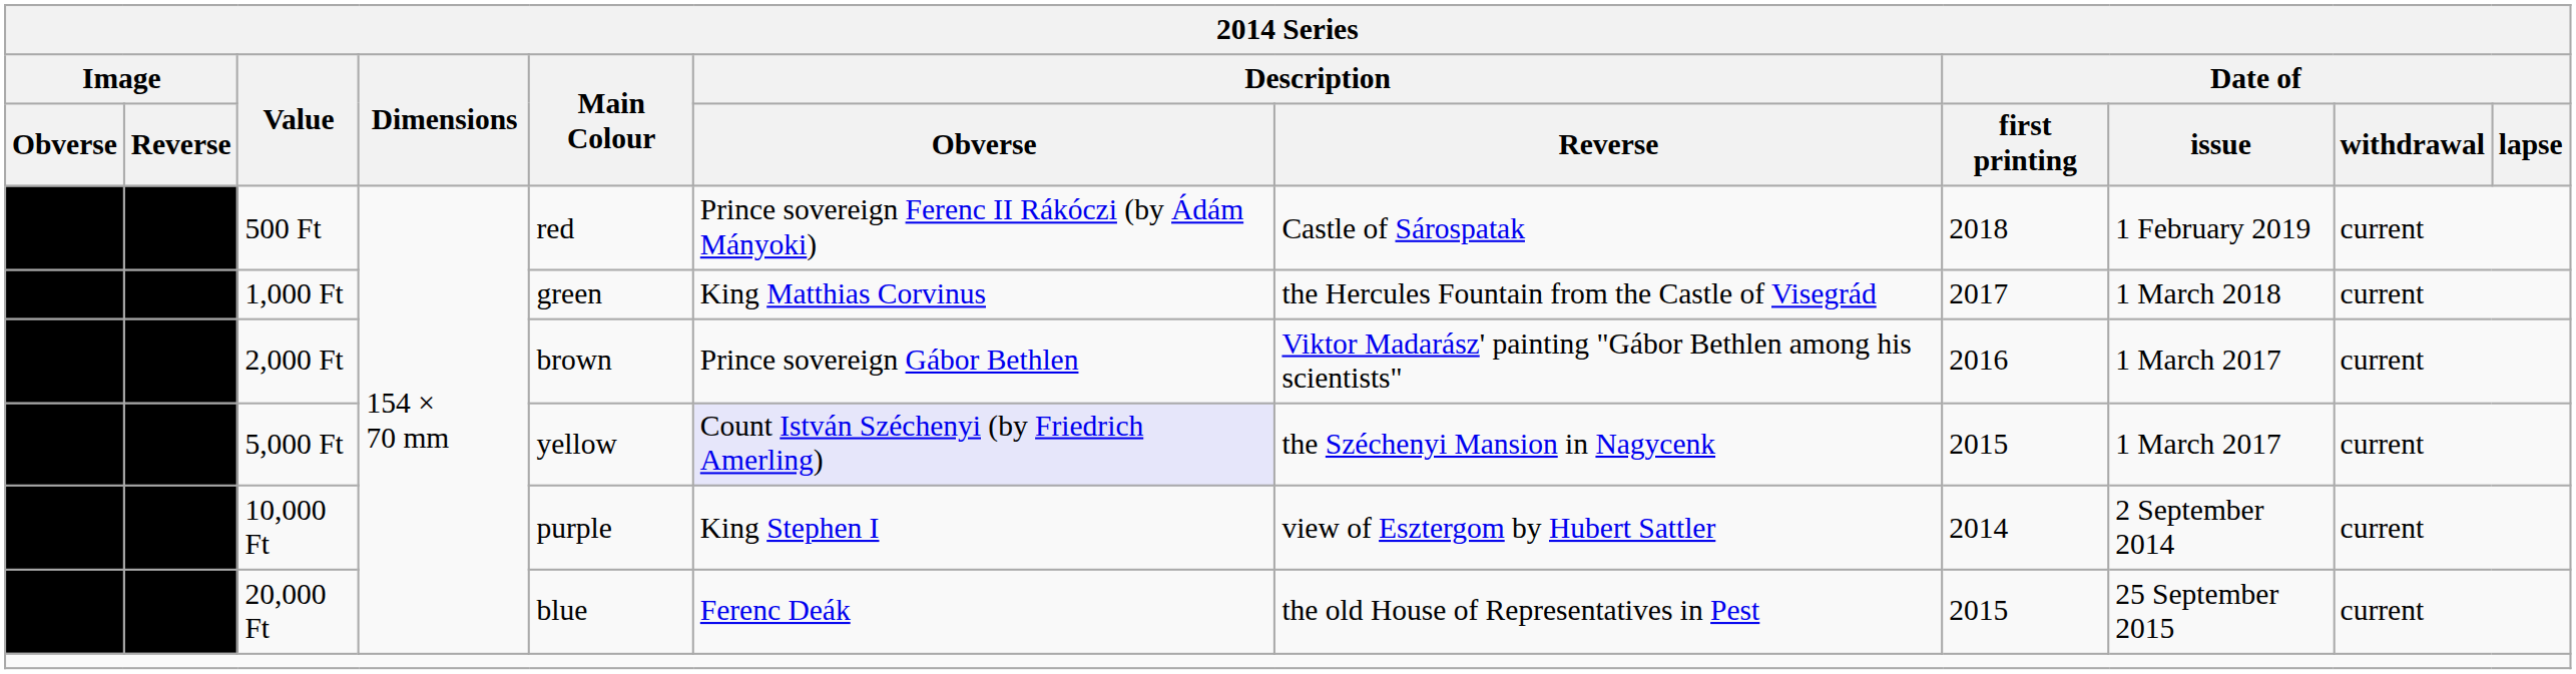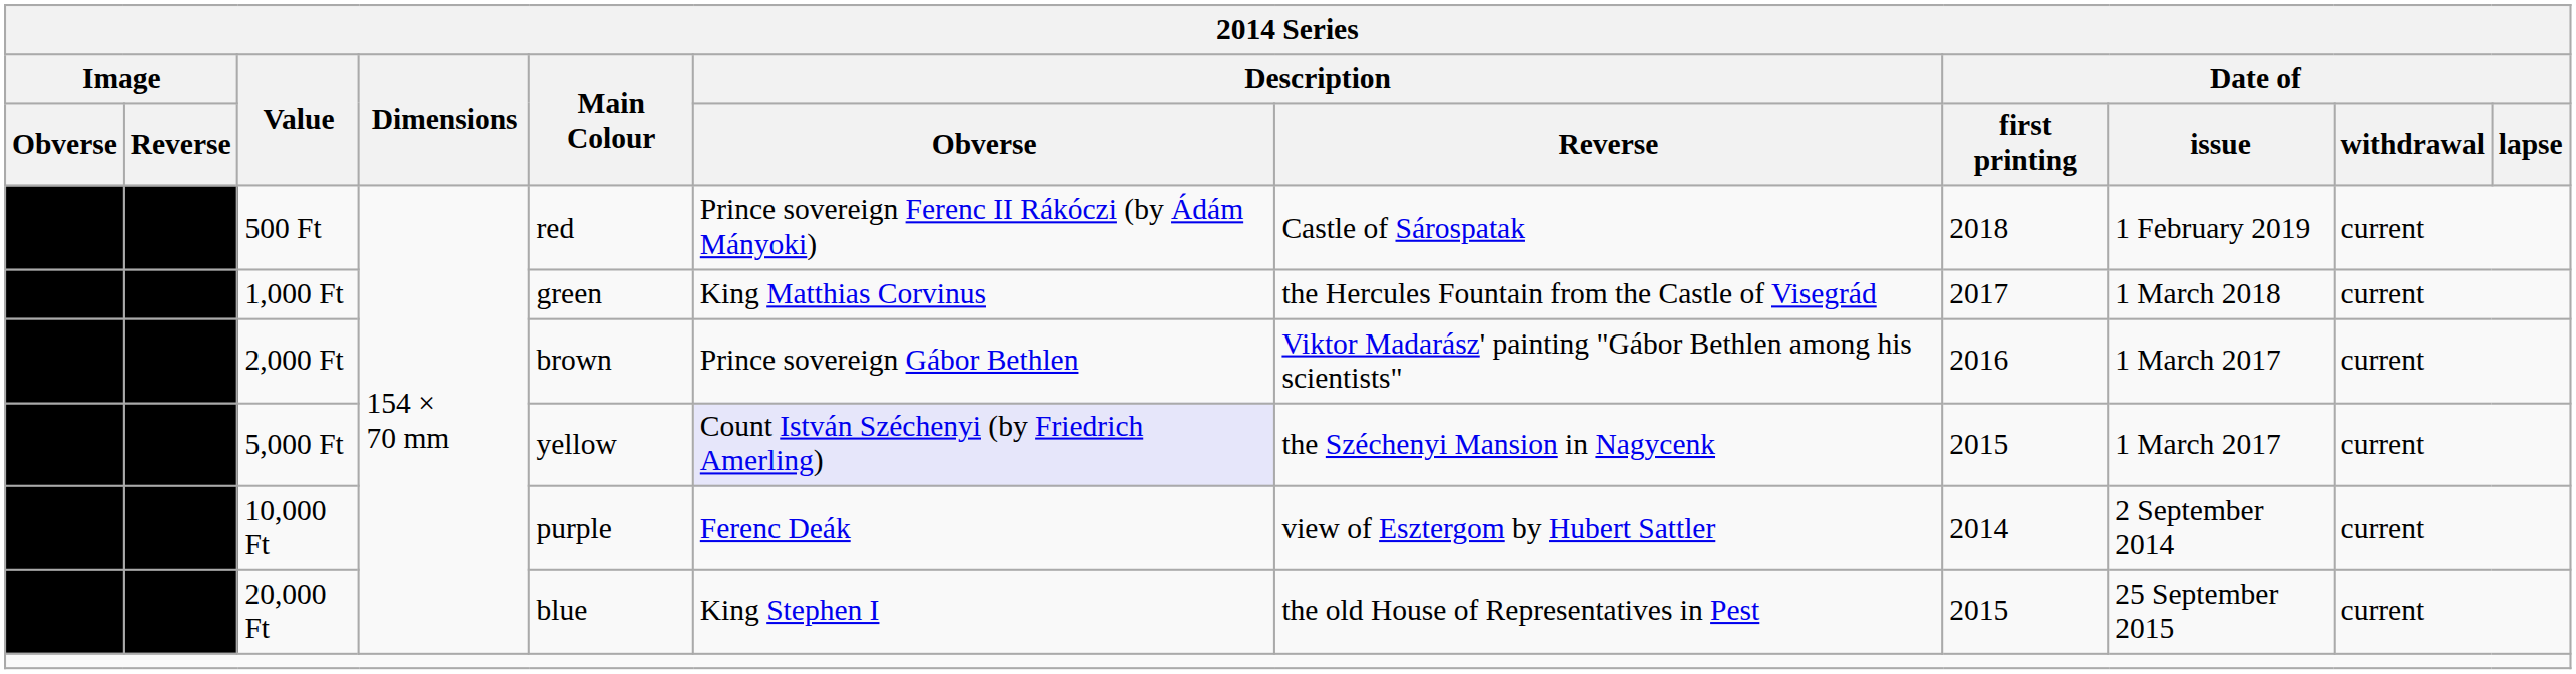10,000 Ft | Description / Obverse: King Stephen I -> Ferenc Deák
20,000 Ft | Description / Obverse: Ferenc Deák -> King Stephen I
